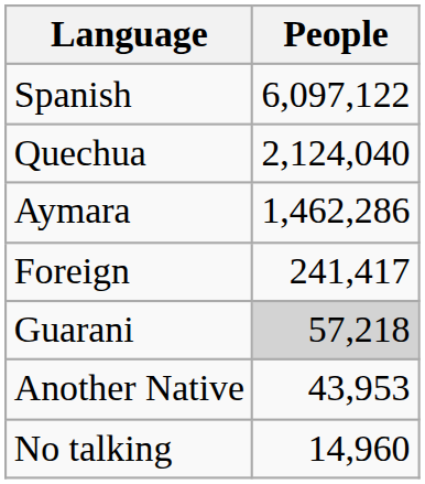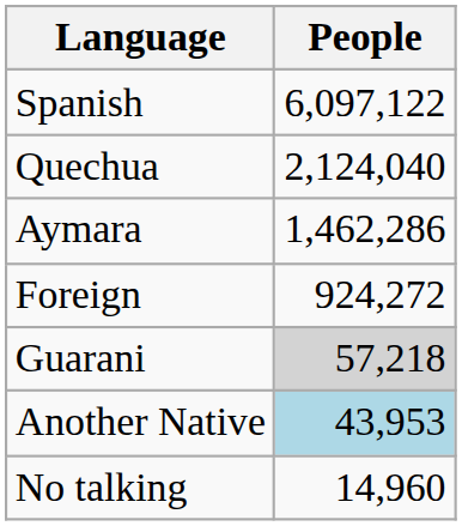Foreign | People: 241,417 -> 924,272
Another Native | People: no background -> lightblue background
